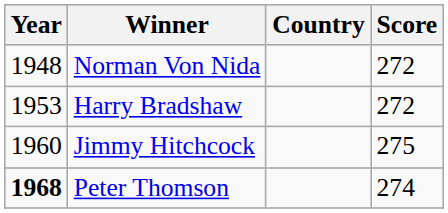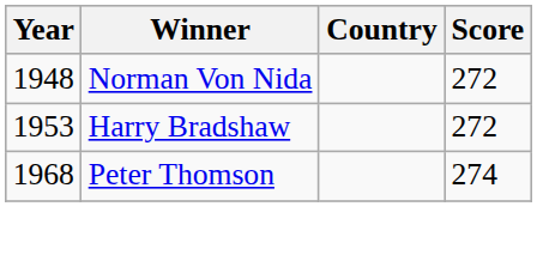- row: 1960 | Jimmy Hitchcock | 275
Peter Thomson | Year: bold -> normal
